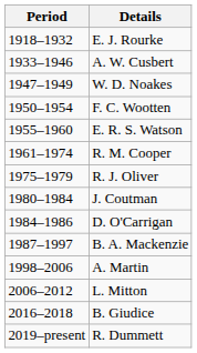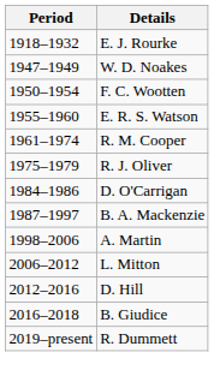- row: 1933–1946 | A. W. Cusbert
- row: 1980–1984 | J. Coutman
+ row: 2012–2016 | D. Hill
